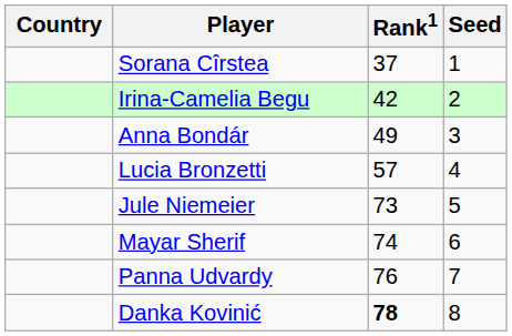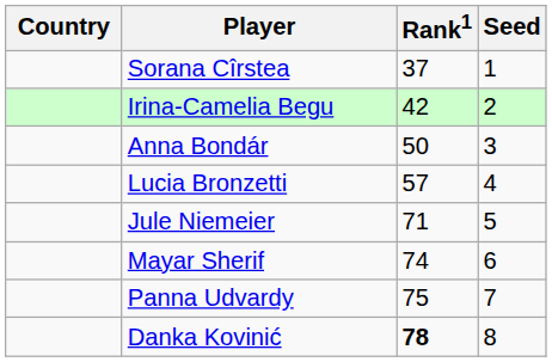Anna Bondár | Rank1: 49 -> 50
Jule Niemeier | Rank1: 73 -> 71
Panna Udvardy | Rank1: 76 -> 75
